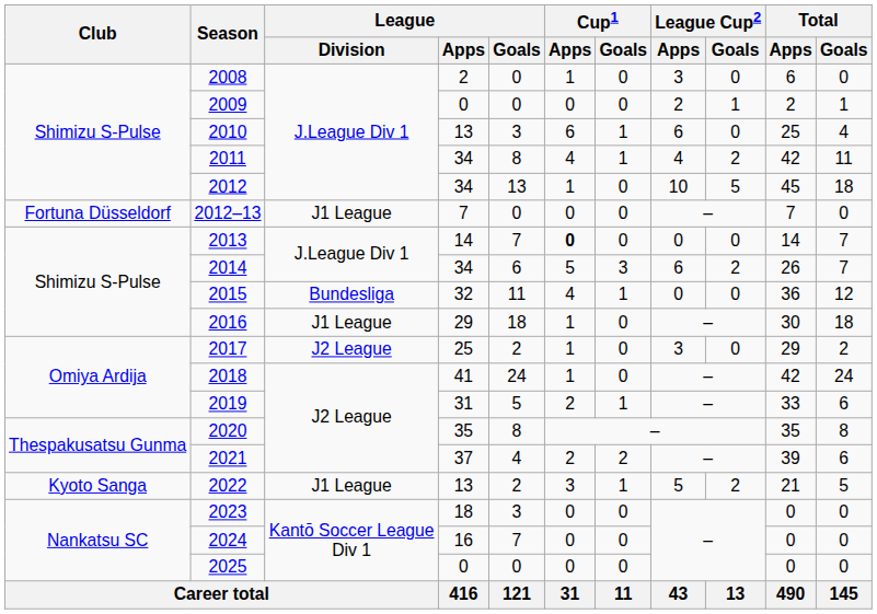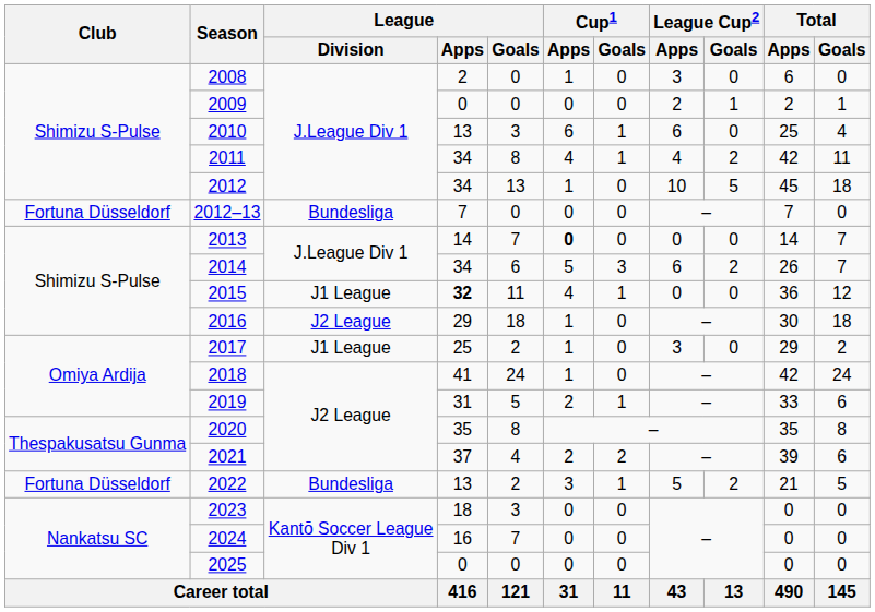2012–13 | League / Division: J1 League -> Bundesliga
2015 | League / Division: Bundesliga -> J1 League
2015 | League / Apps: normal -> bold
2016 | League / Division: J1 League -> J2 League
2017 | League / Division: J2 League -> J1 League
2022 | Club: Kyoto Sanga -> Fortuna Düsseldorf
2022 | League / Division: J1 League -> Bundesliga
